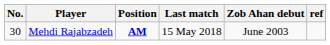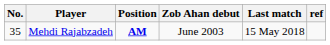columns swapped: Zob Ahan debut <-> Last match
Mehdi Rajabzadeh | No.: 30 -> 35
